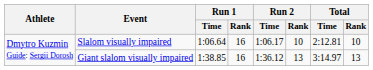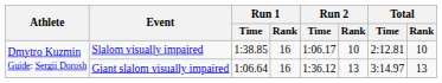Slalom visually impaired | Run 1 / Time: 1:06.64 -> 1:38.85
Giant slalom visually impaired | Run 1 / Time: 1:38.85 -> 1:06.64
